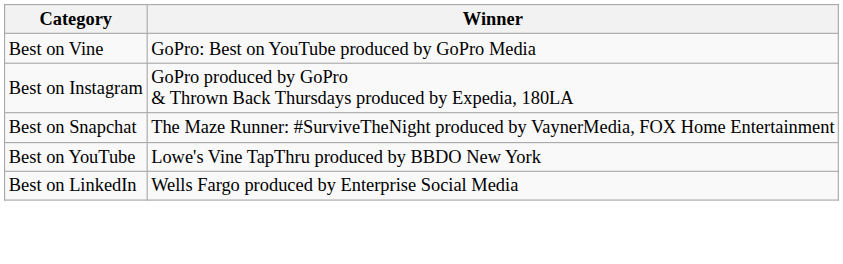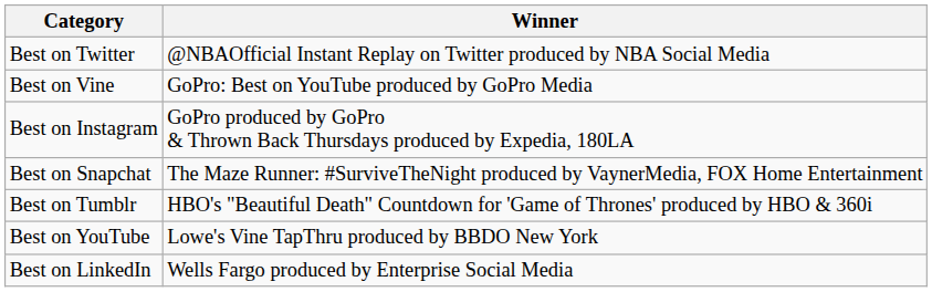+ row: Best on Twitter | @NBAOfficial Instant Replay on Twitter produced by NBA Social Media
+ row: Best on Tumblr | HBO's "Beautiful Death" Countdown for 'Game of Thrones' produced by HBO & 360i
